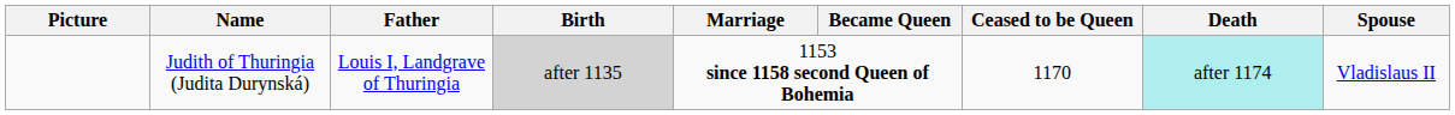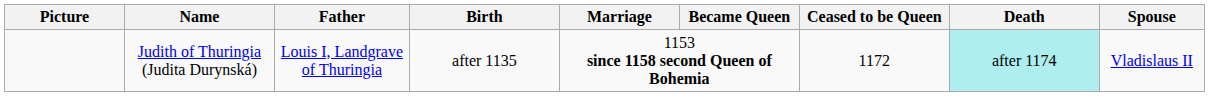Judith of Thuringia (Judita Durynská) | Birth: lightgrey background -> no background
Judith of Thuringia (Judita Durynská) | Ceased to be Queen: 1170 -> 1172
